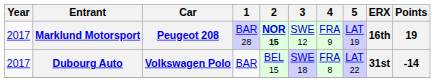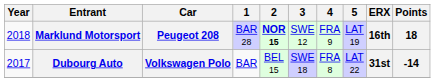Marklund Motorsport | Year: 2017 -> 2018
Marklund Motorsport | Points: 19 -> 18
